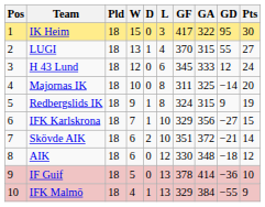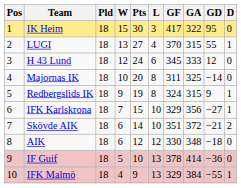columns swapped: D <-> Pts
